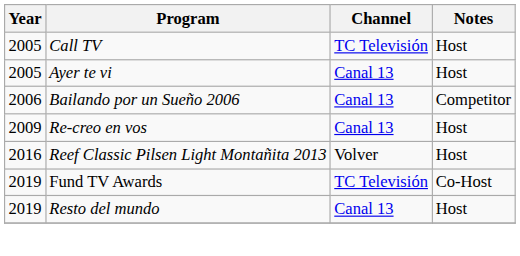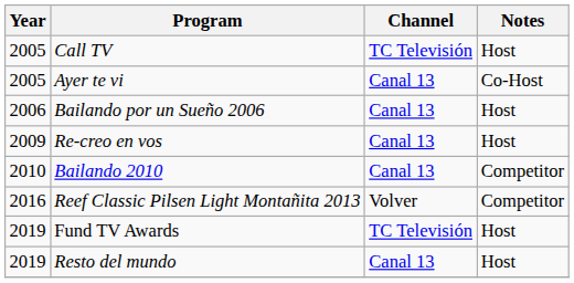Ayer te vi | Notes: Host -> Co-Host
Bailando por un Sueño 2006 | Notes: Competitor -> Host
+ row: 2010 | Bailando 2010 | Canal 13 | Competitor
Reef Classic Pilsen Light Montañita 2013 | Notes: Host -> Competitor
Fund TV Awards | Notes: Co-Host -> Host
